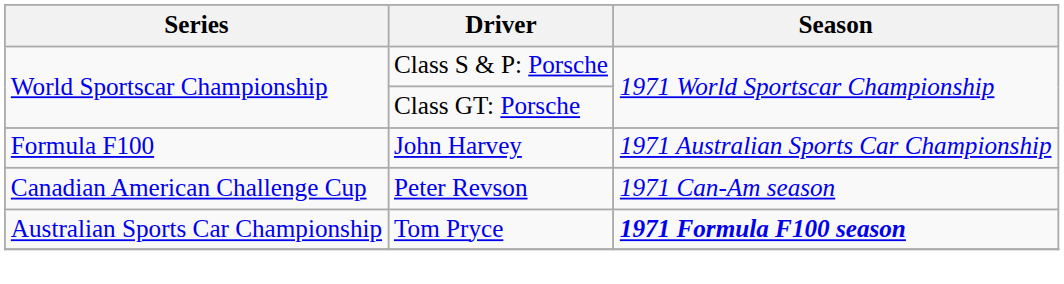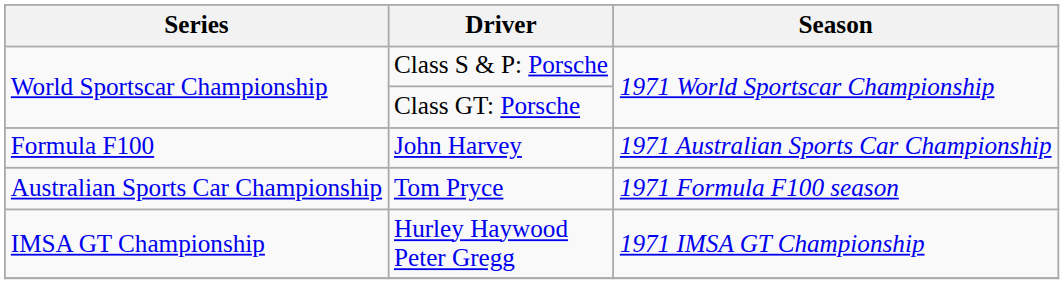- row: Canadian American Challenge Cup | Peter Revson | 1971 Can-Am season
Tom Pryce | Season: bold -> normal
+ row: IMSA GT Championship | Hurley Haywood Peter Gregg | 1971 IMSA GT Championship
